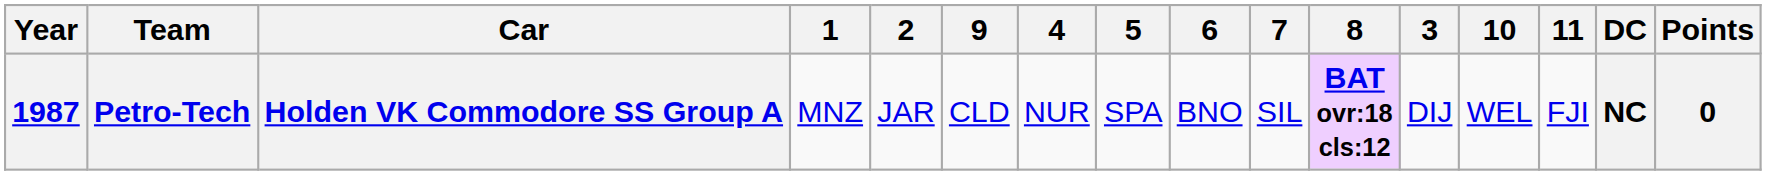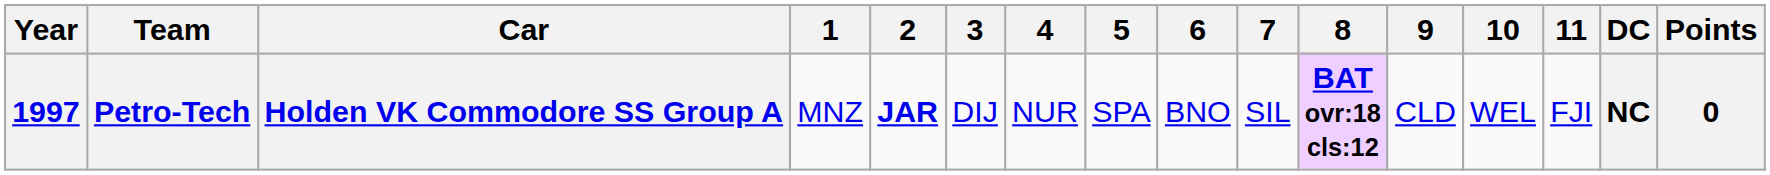columns swapped: 3 <-> 9
Petro-Tech | Year: 1987 -> 1997
Petro-Tech | 2: normal -> bold
